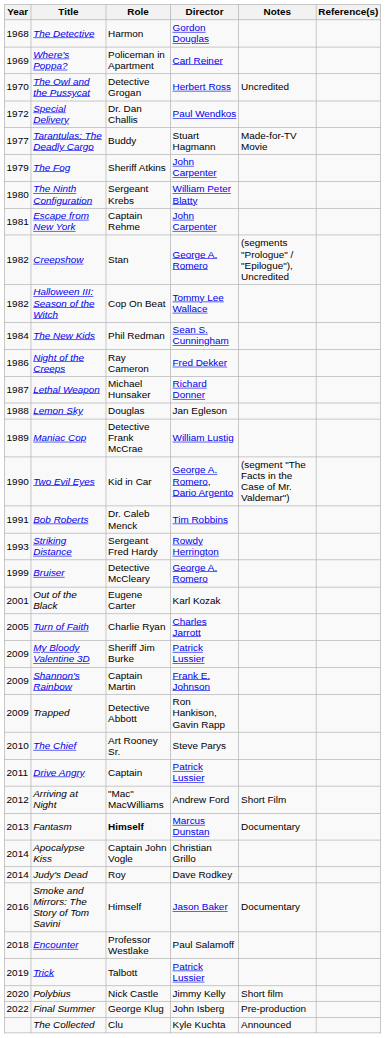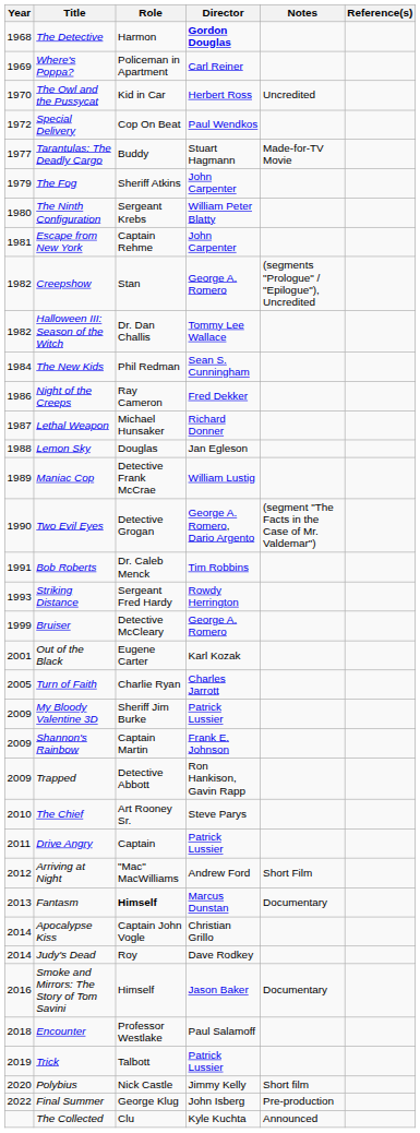The Detective | Director: normal -> bold
The Owl and the Pussycat | Role: Detective Grogan -> Kid in Car
Special Delivery | Role: Dr. Dan Challis -> Cop On Beat
Halloween III: Season of the Witch | Role: Cop On Beat -> Dr. Dan Challis
Two Evil Eyes | Role: Kid in Car -> Detective Grogan
